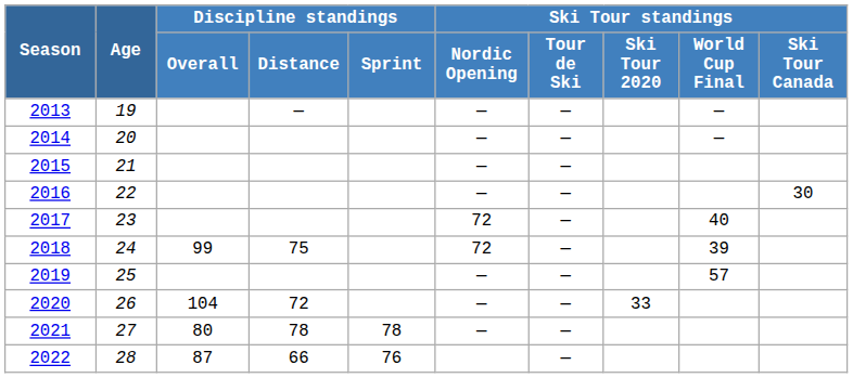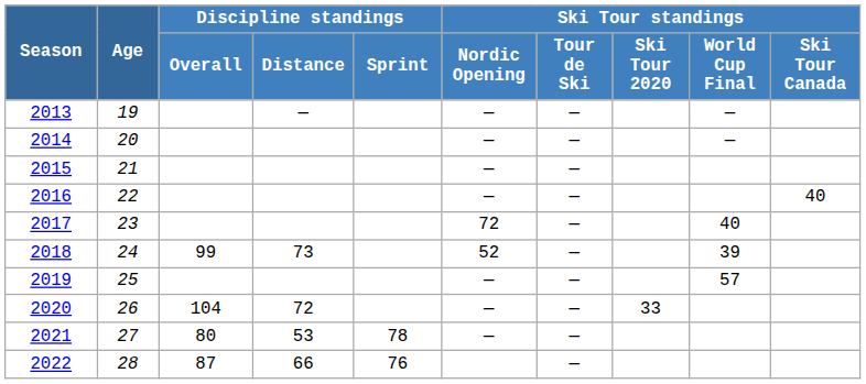2016 | Ski Tour standings / Ski Tour Canada: 30 -> 40
2018 | Discipline standings / Distance: 75 -> 73
2018 | Ski Tour standings / Nordic Opening: 72 -> 52
2021 | Discipline standings / Distance: 78 -> 53
